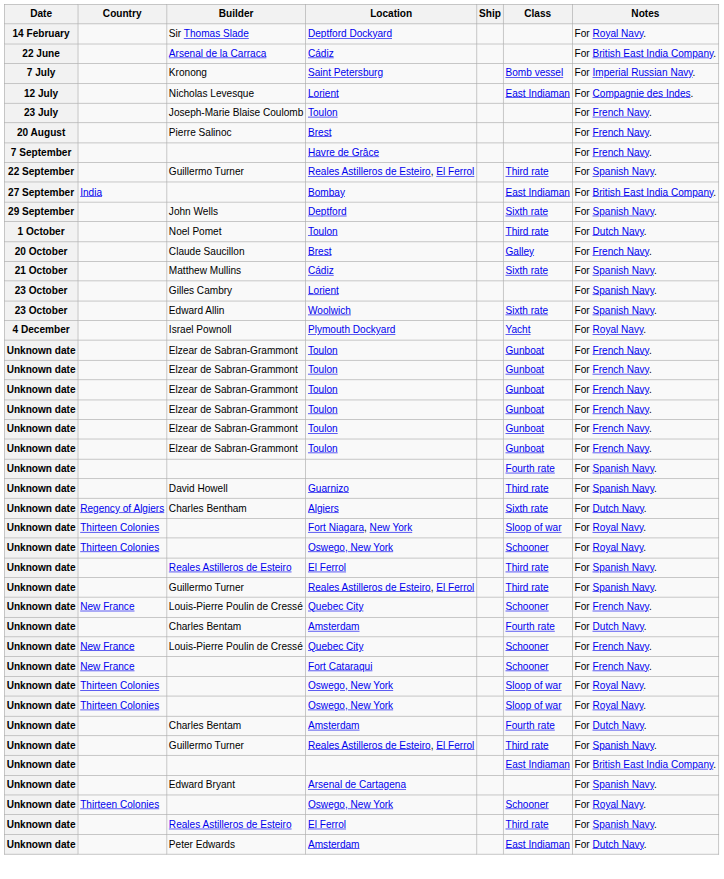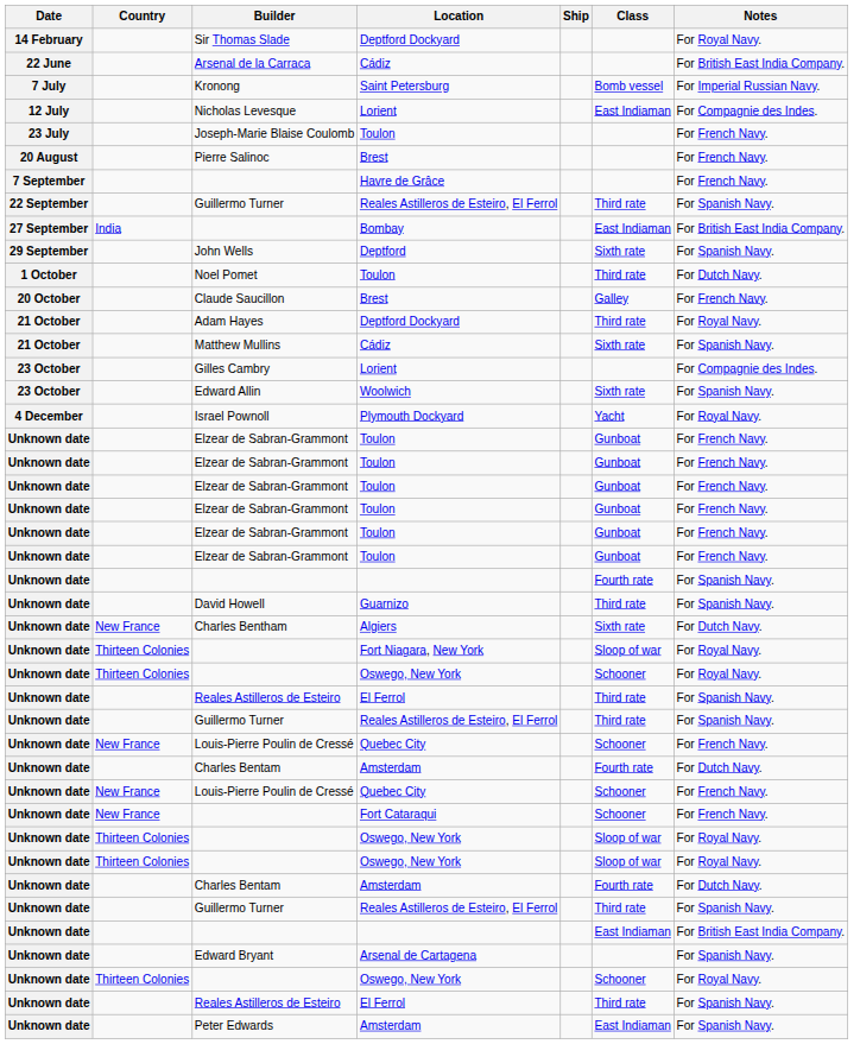+ row: 21 October | Adam Hayes | Deptford Dockyard | Third rate | For Royal Navy.
Gilles Cambry | Notes: For Spanish Navy. -> For Compagnie des Indes.
Charles Bentham | Country: Regency of Algiers -> New France
Peter Edwards | Notes: For Dutch Navy. -> For Spanish Navy.
